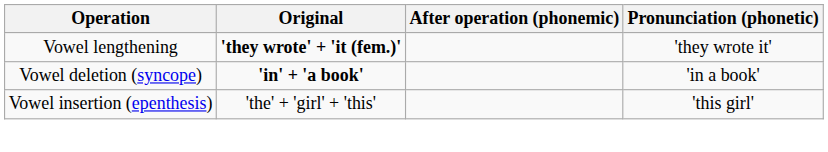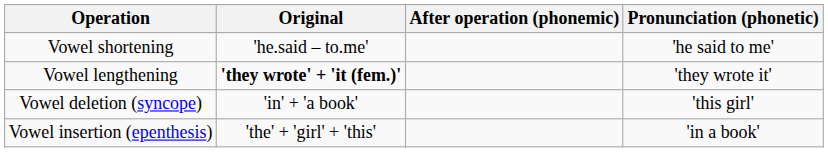+ row: Vowel shortening | 'he.said – to.me' | 'he said to me'
Vowel deletion (syncope) | Original: bold -> normal
Vowel deletion (syncope) | Pronunciation (phonetic): 'in a book' -> 'this girl'
Vowel insertion (epenthesis) | Pronunciation (phonetic): 'this girl' -> 'in a book'
